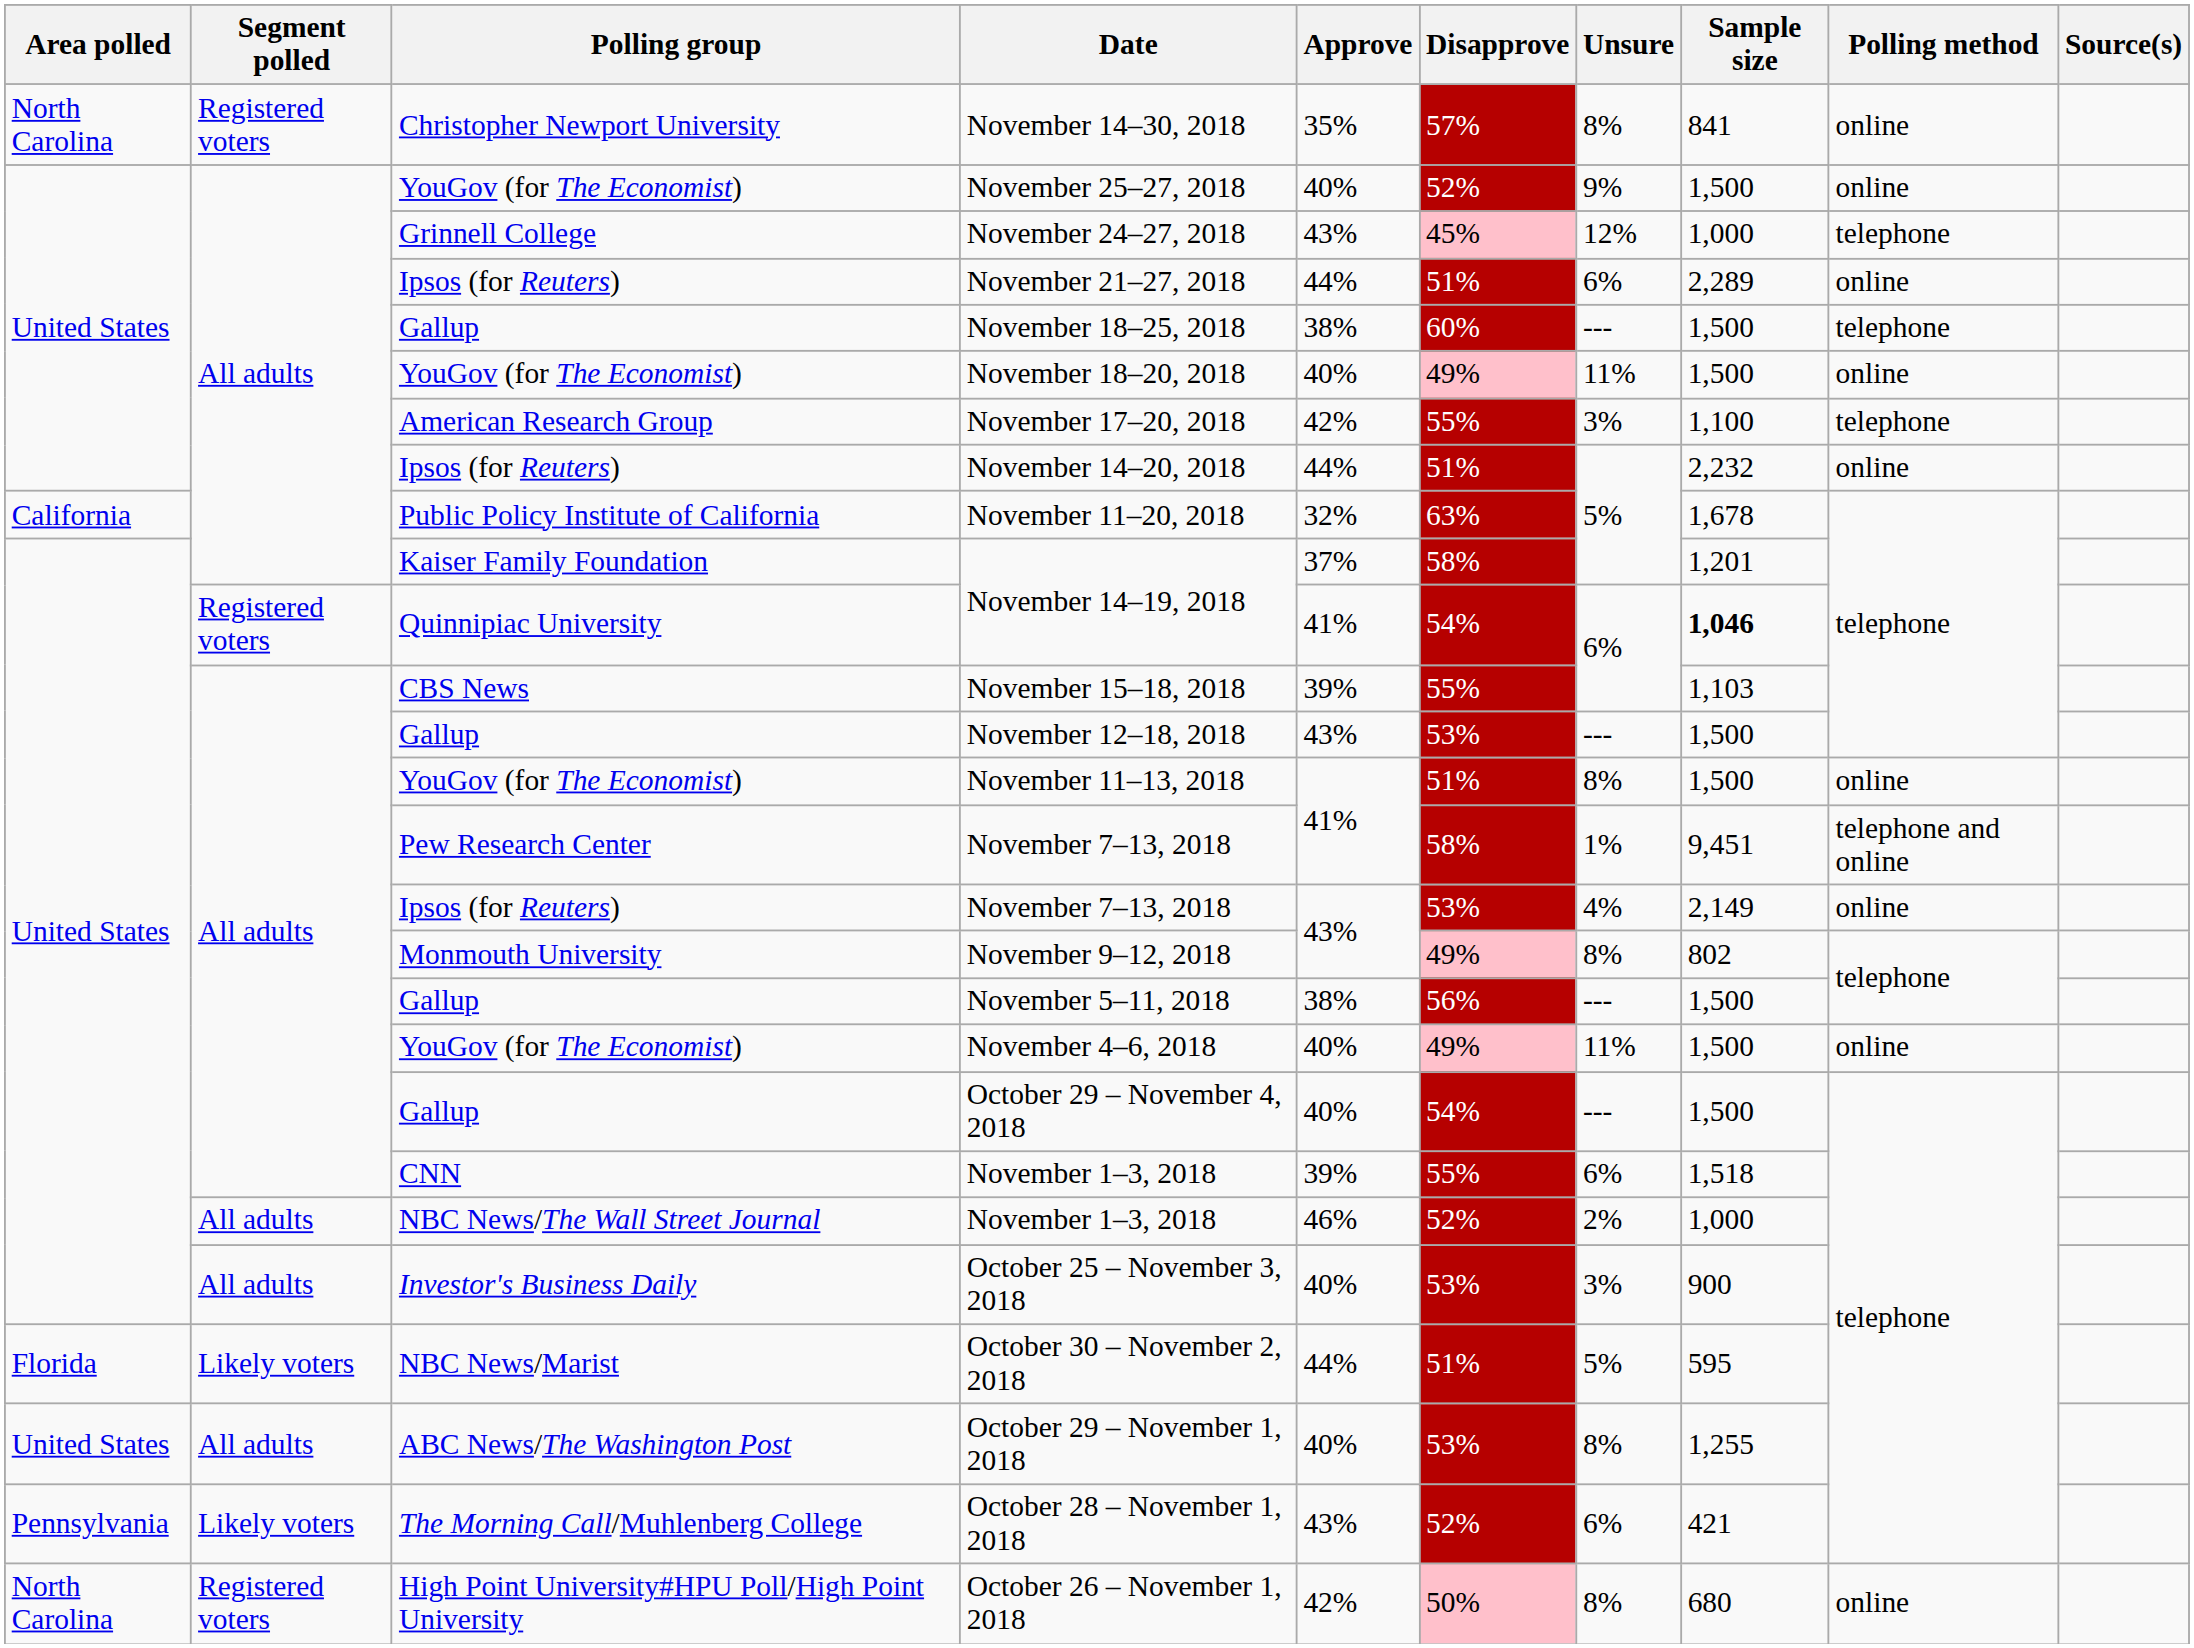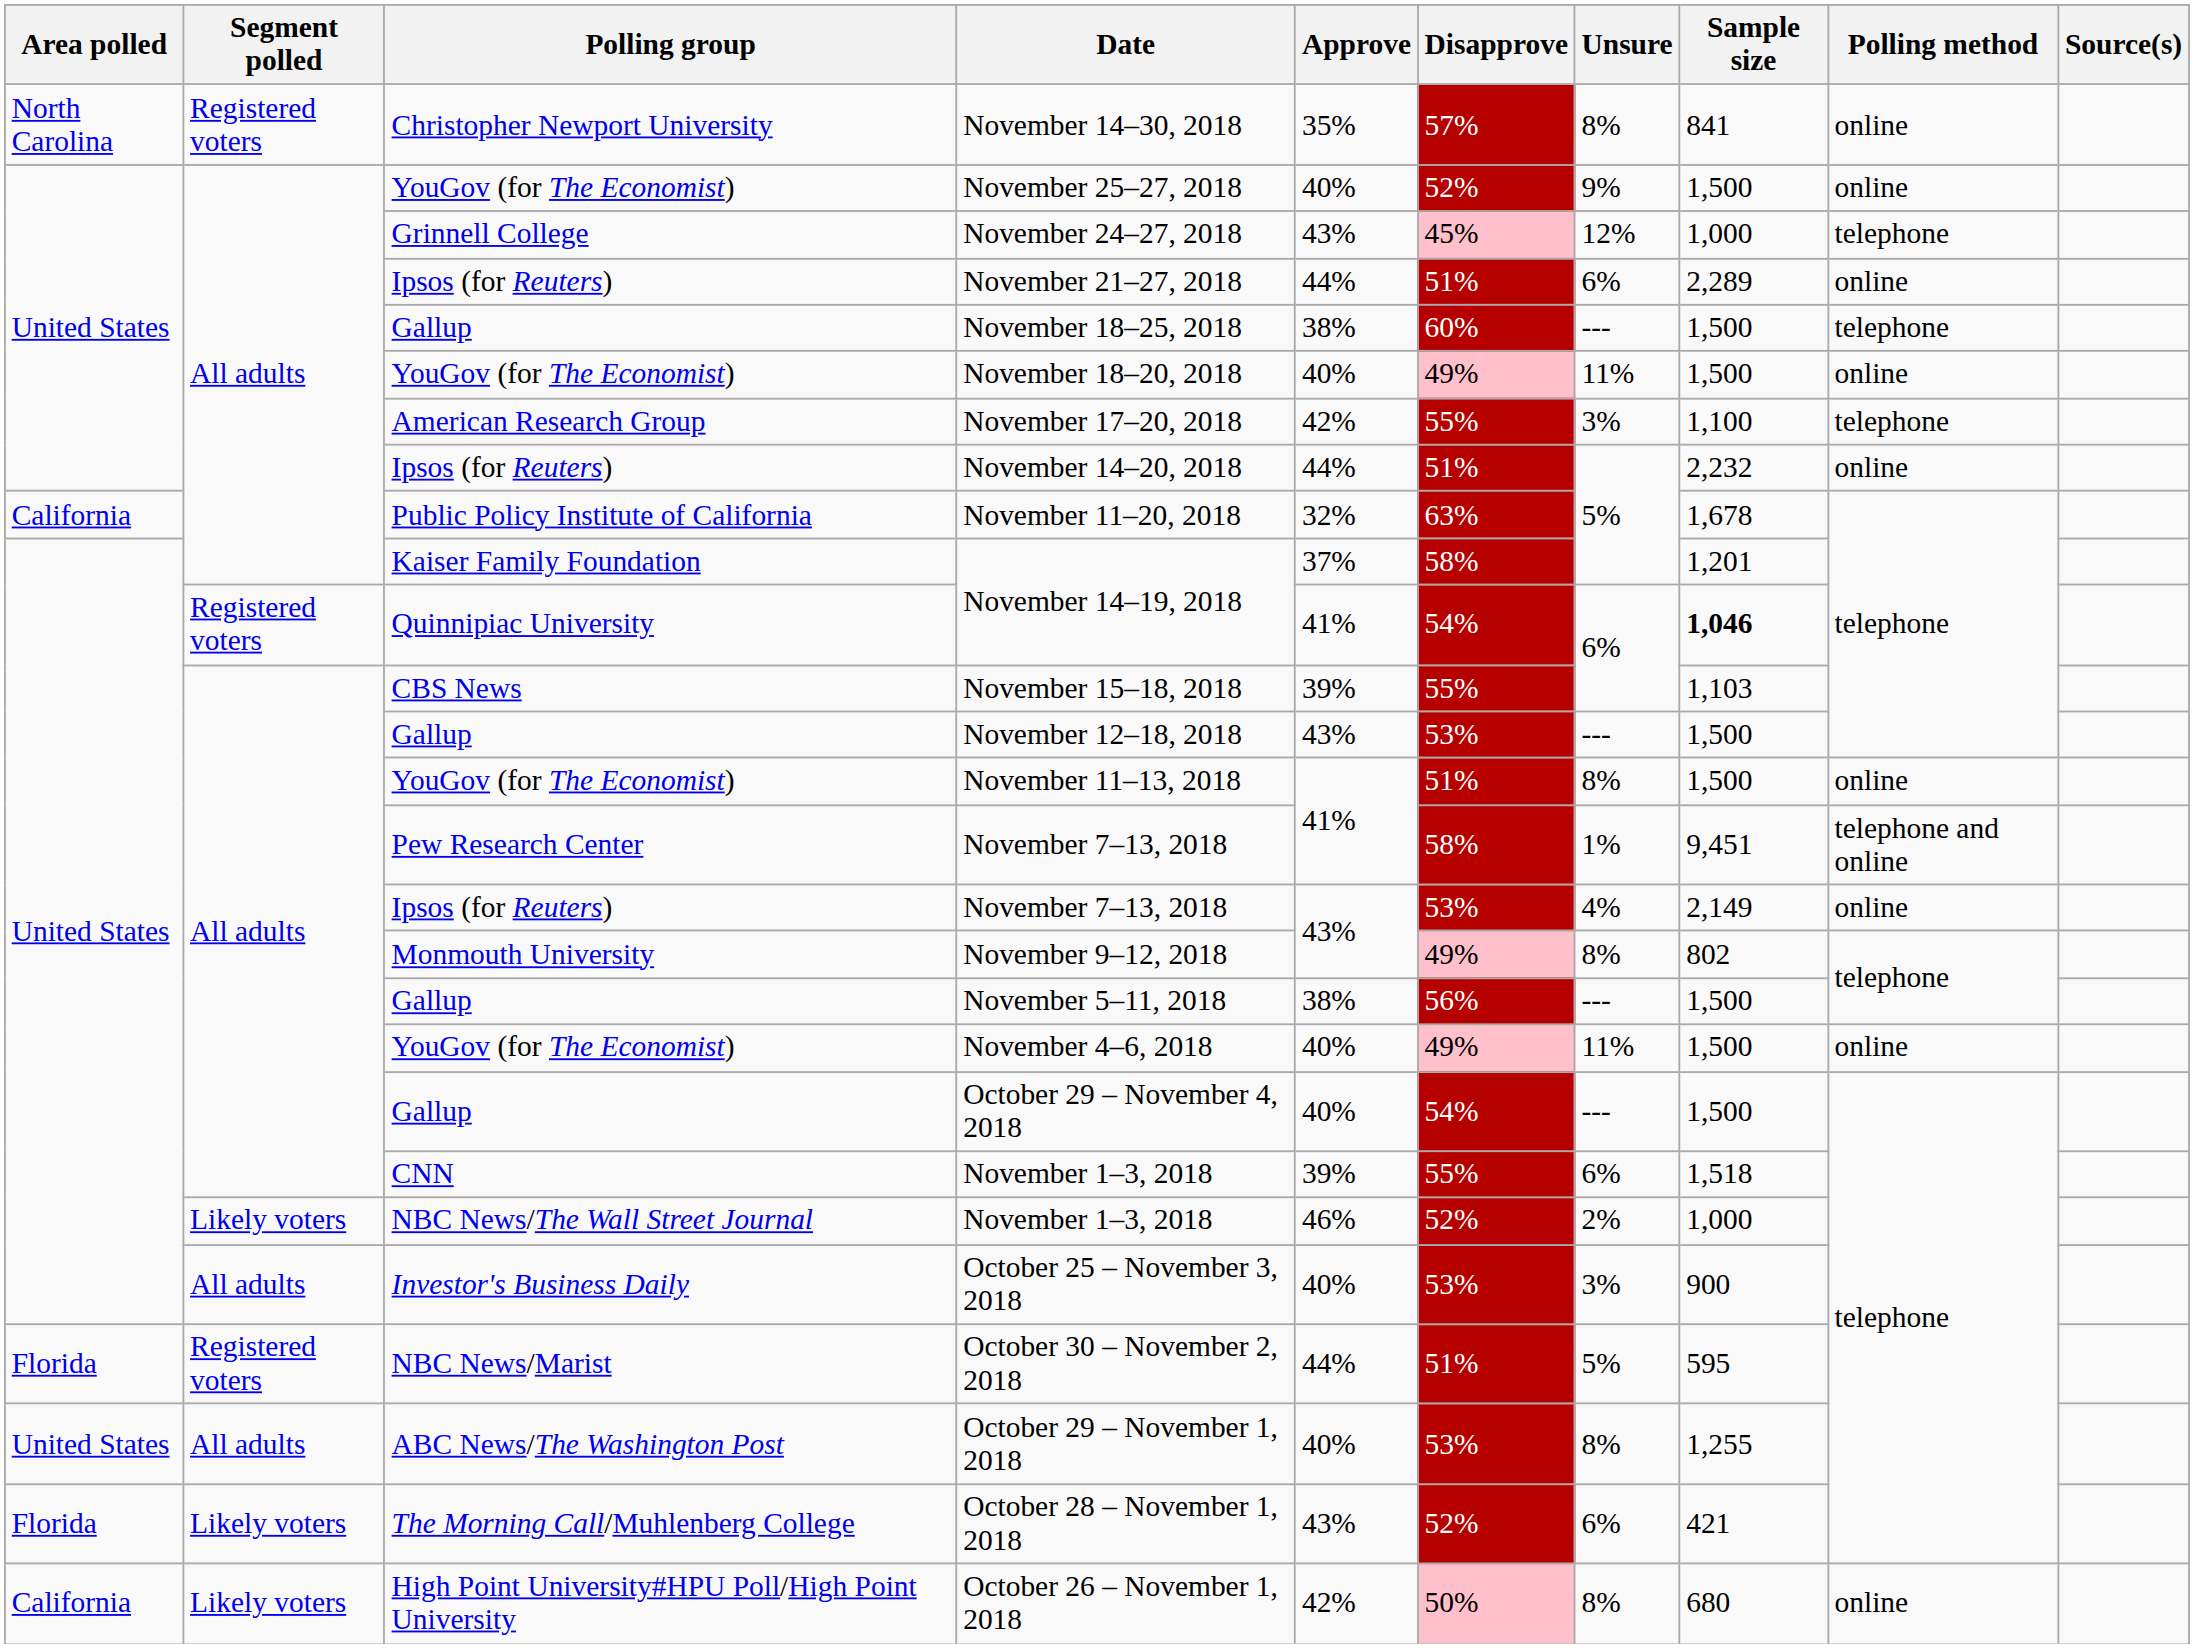NBC News/The Wall Street Journal / November 1–3, 2018 | Segment polled: All adults -> Likely voters
October 30 – November 2, 2018 | Segment polled: Likely voters -> Registered voters
October 28 – November 1, 2018 | Area polled: Pennsylvania -> Florida
October 26 – November 1, 2018 | Area polled: North Carolina -> California
October 26 – November 1, 2018 | Segment polled: Registered voters -> Likely voters
